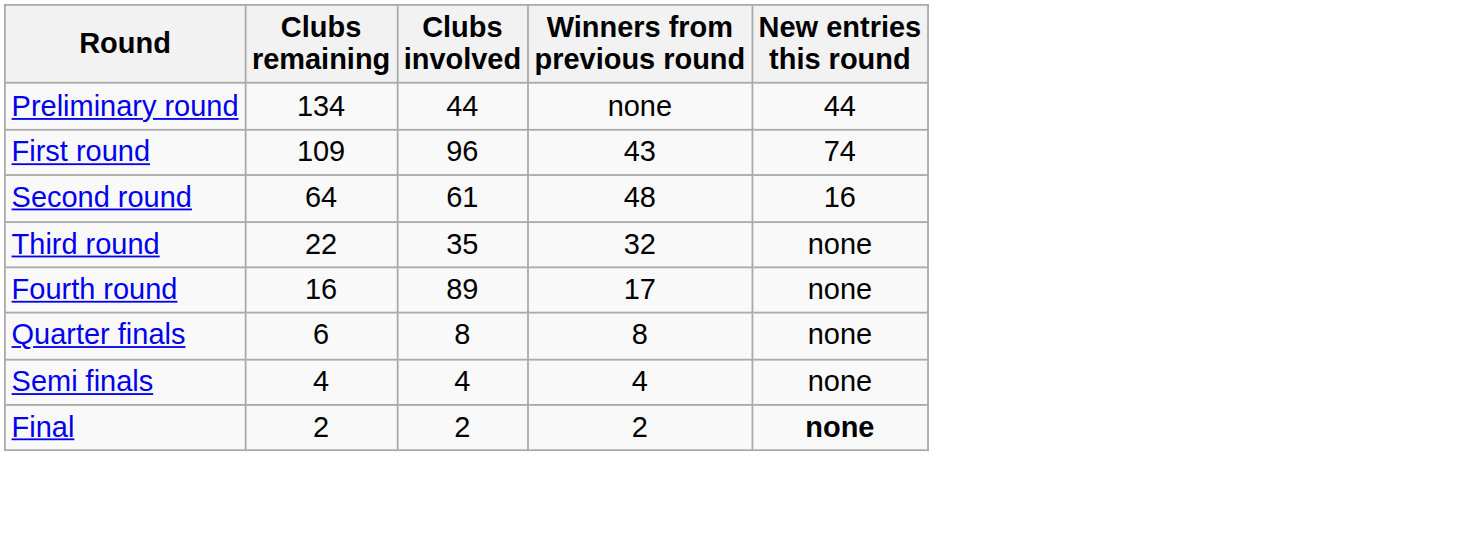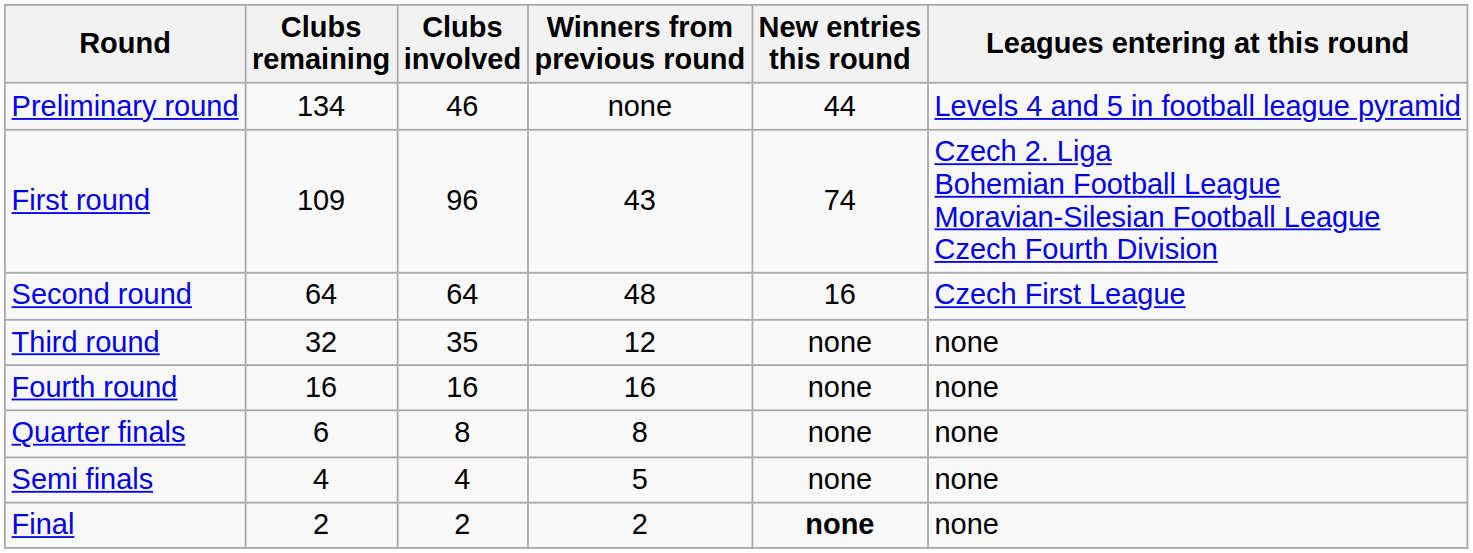+ column: Leagues entering at this round | Levels 4 and 5 in football league pyramid | Czech 2. Liga Bohemian Football League Moravian-Silesian Football League Czech Fourth Division | Czech First League | none | none | none | none | none
Preliminary round | Clubs involved: 44 -> 46
Second round | Clubs involved: 61 -> 64
Third round | Clubs remaining: 22 -> 32
Third round | Winners from previous round: 32 -> 12
Fourth round | Clubs involved: 89 -> 16
Fourth round | Winners from previous round: 17 -> 16
Semi finals | Winners from previous round: 4 -> 5
